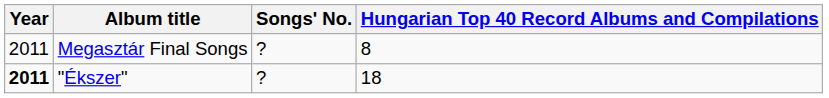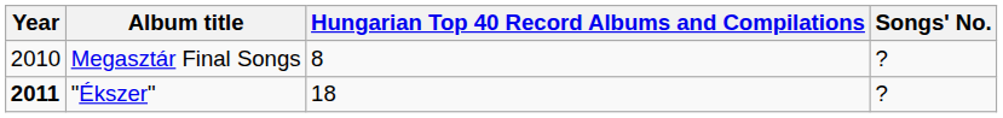columns swapped: Songs' No. <-> Hungarian Top 40 Record Albums and Compilations
Megasztár Final Songs | Year: 2011 -> 2010
